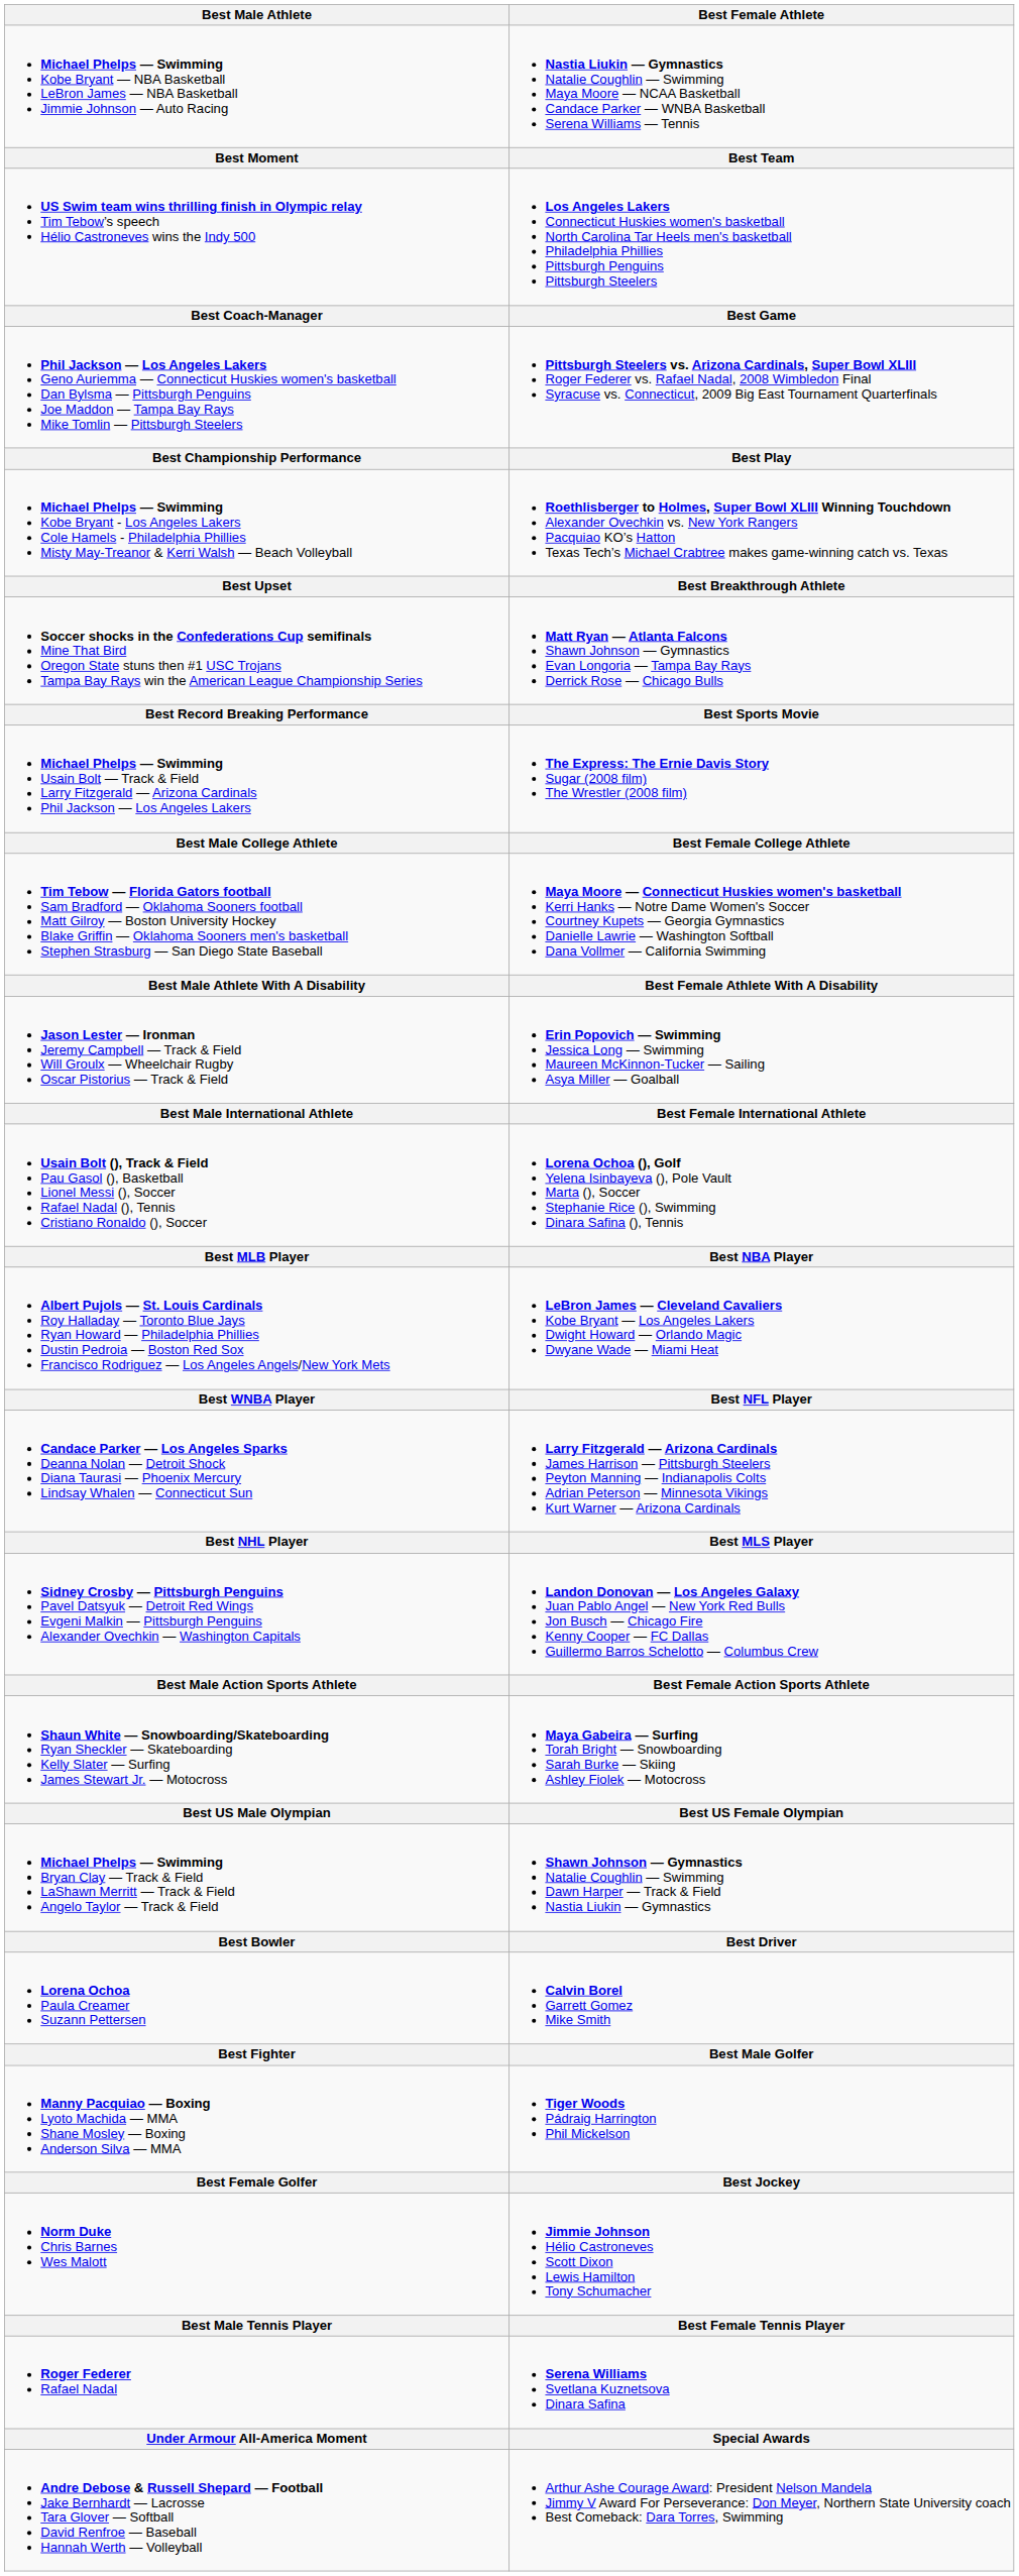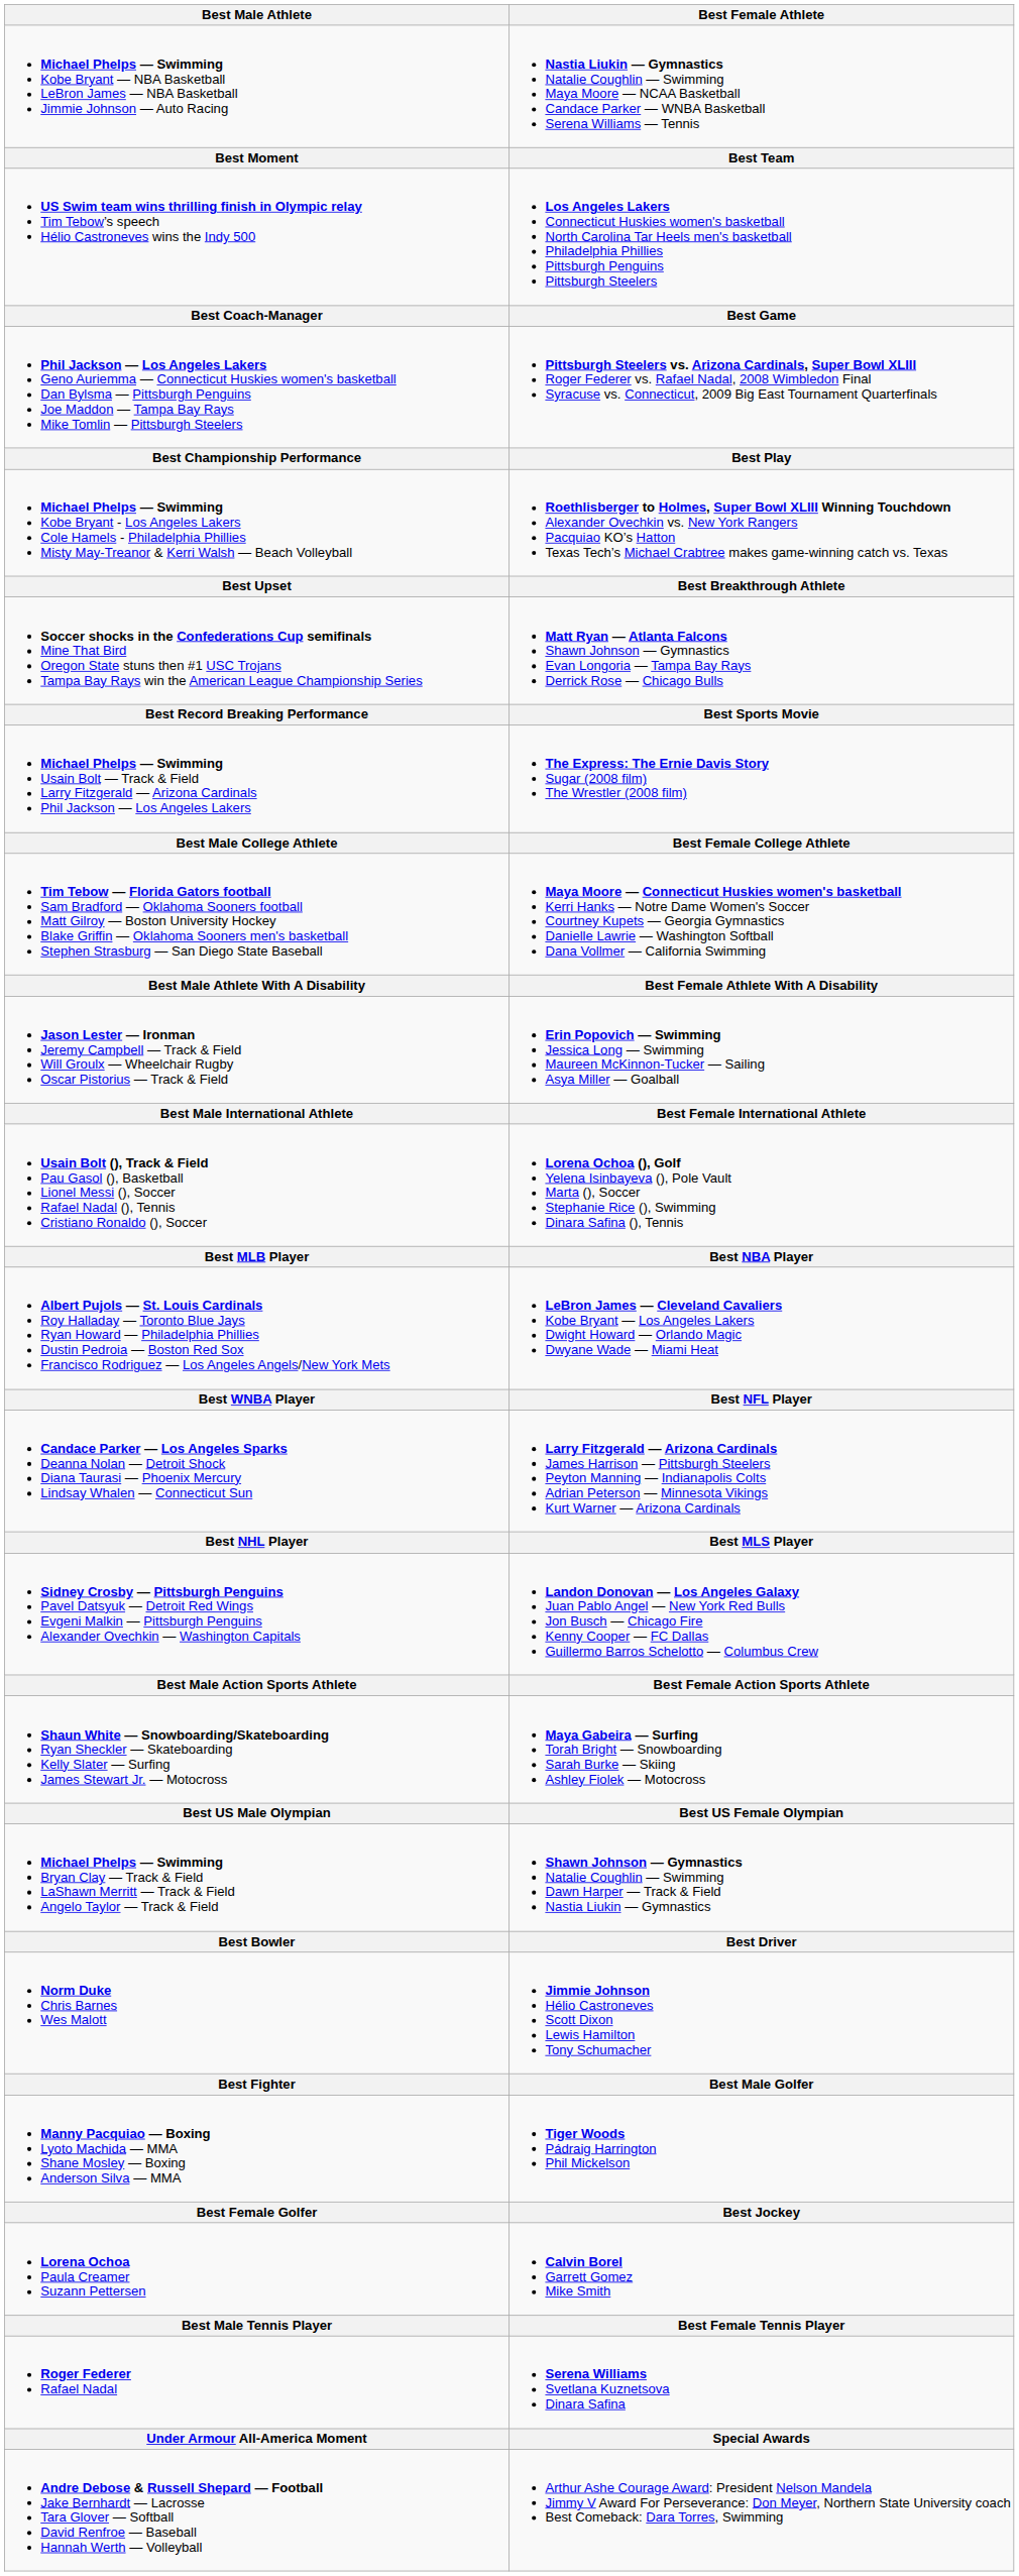rows swapped: Norm Duke Chris Barnes Wes Malott <-> Lorena Ochoa Paula Creamer Suzann Pettersen
